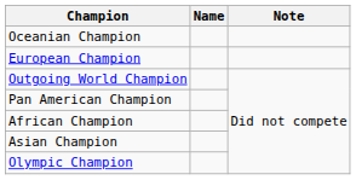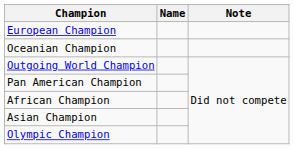rows swapped: European Champion <-> Oceanian Champion
